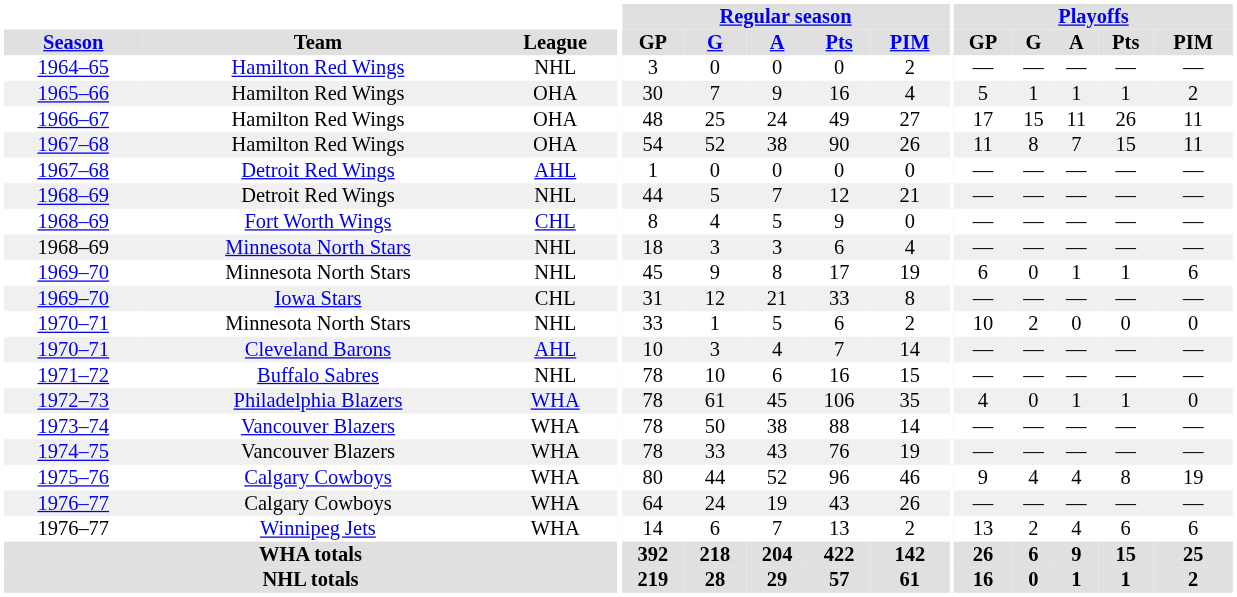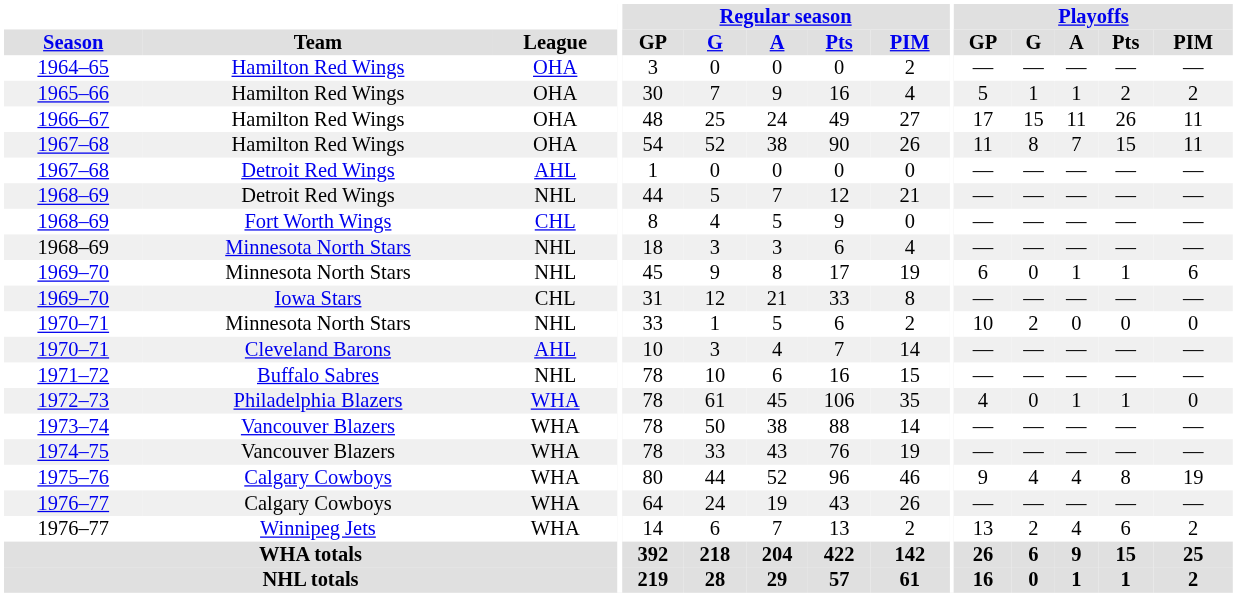1964–65 | League: NHL -> OHA
1965–66 | Playoffs / Pts: 1 -> 2
1976–77 / Winnipeg Jets | Playoffs / PIM: 6 -> 2
